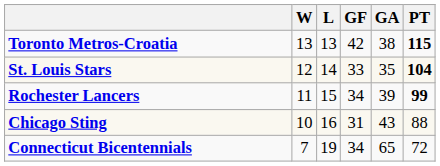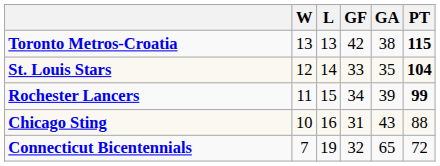Connecticut Bicentennials | GF: 34 -> 32
